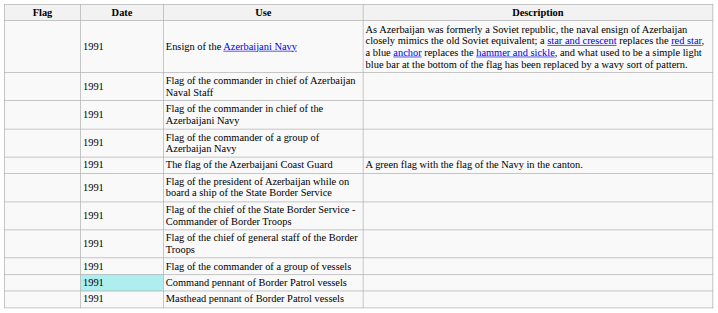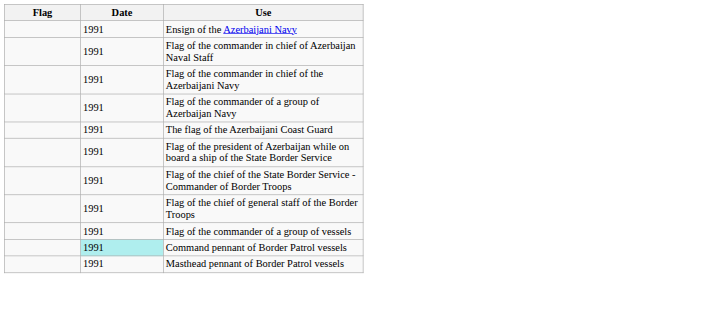- column: Description | As Azerbaijan was formerly a Soviet republic, the naval ensign of Azerbaijan closely mimics the old Soviet equivalent; a star and crescent replaces the red star, a blue anchor replaces the hammer and sickle, and what used to be a simple light blue bar at the bottom of the flag has been replaced by a wavy sort of pattern. | A green flag with the flag of the Navy in the canton.
